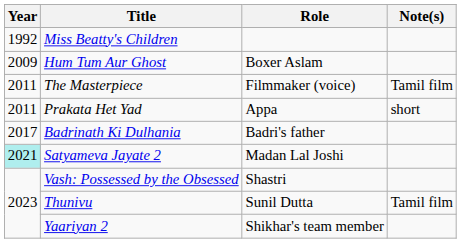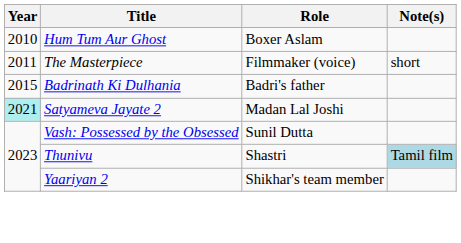- row: 1992 | Miss Beatty's Children
Hum Tum Aur Ghost | Year: 2009 -> 2010
The Masterpiece | Note(s): Tamil film -> short
- row: 2011 | Prakata Het Yad | Appa | short
Badrinath Ki Dulhania | Year: 2017 -> 2015
Vash: Possessed by the Obsessed | Role: Shastri -> Sunil Dutta
Thunivu | Role: Sunil Dutta -> Shastri
Thunivu | Note(s): no background -> lightblue background
